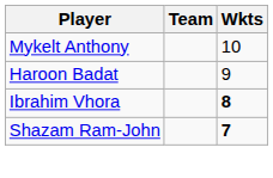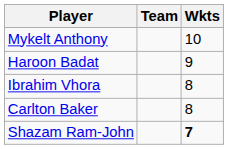Ibrahim Vhora | Wkts: bold -> normal
+ row: Carlton Baker | 8
